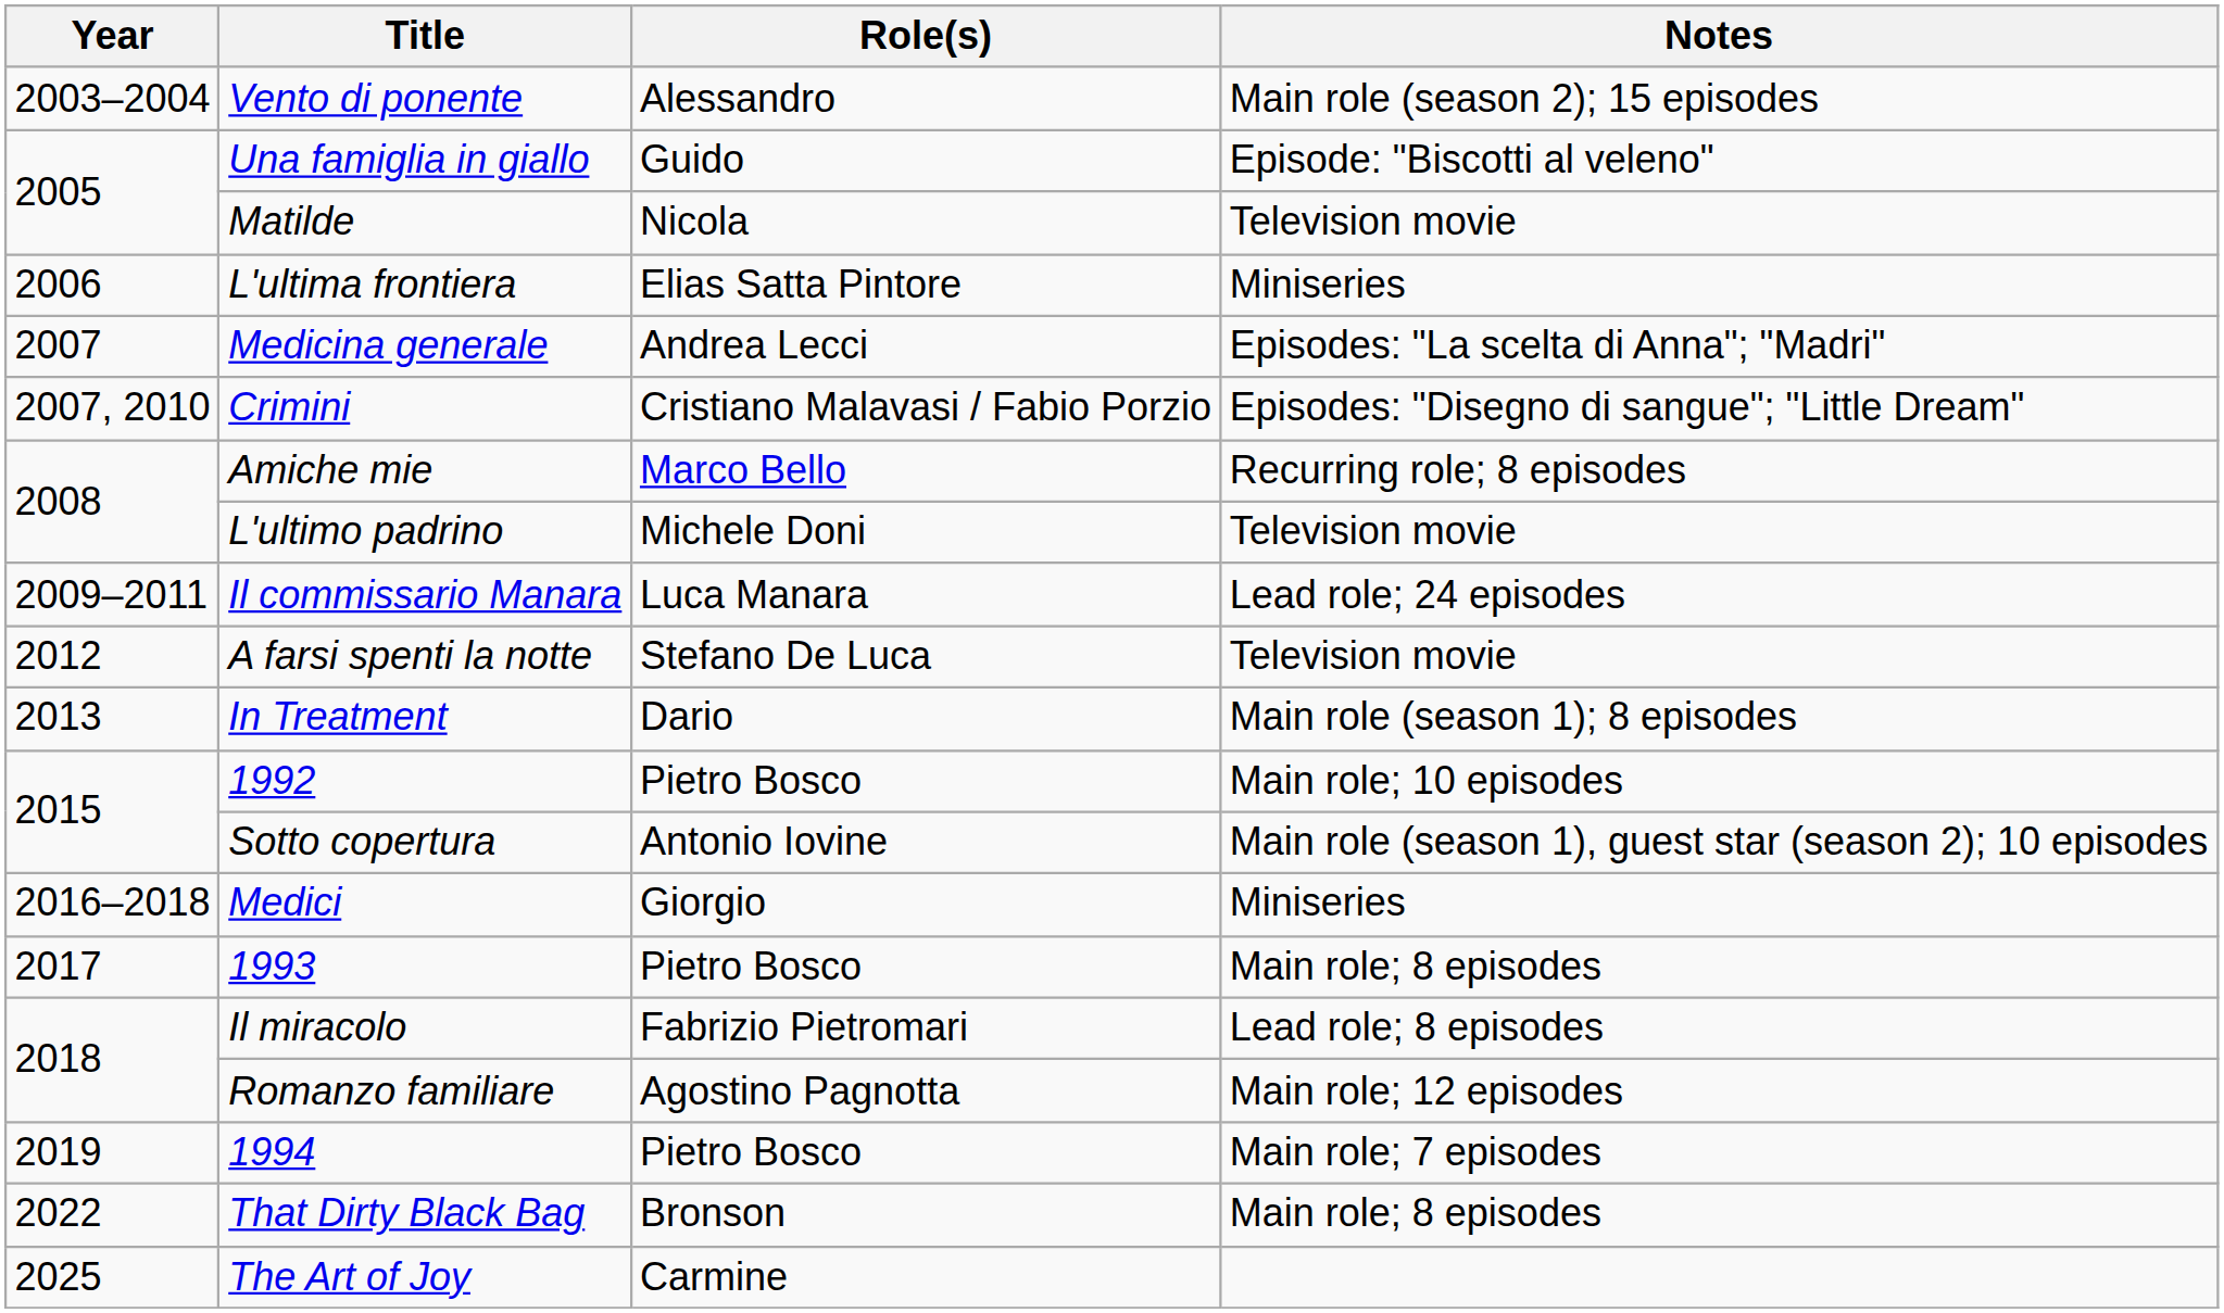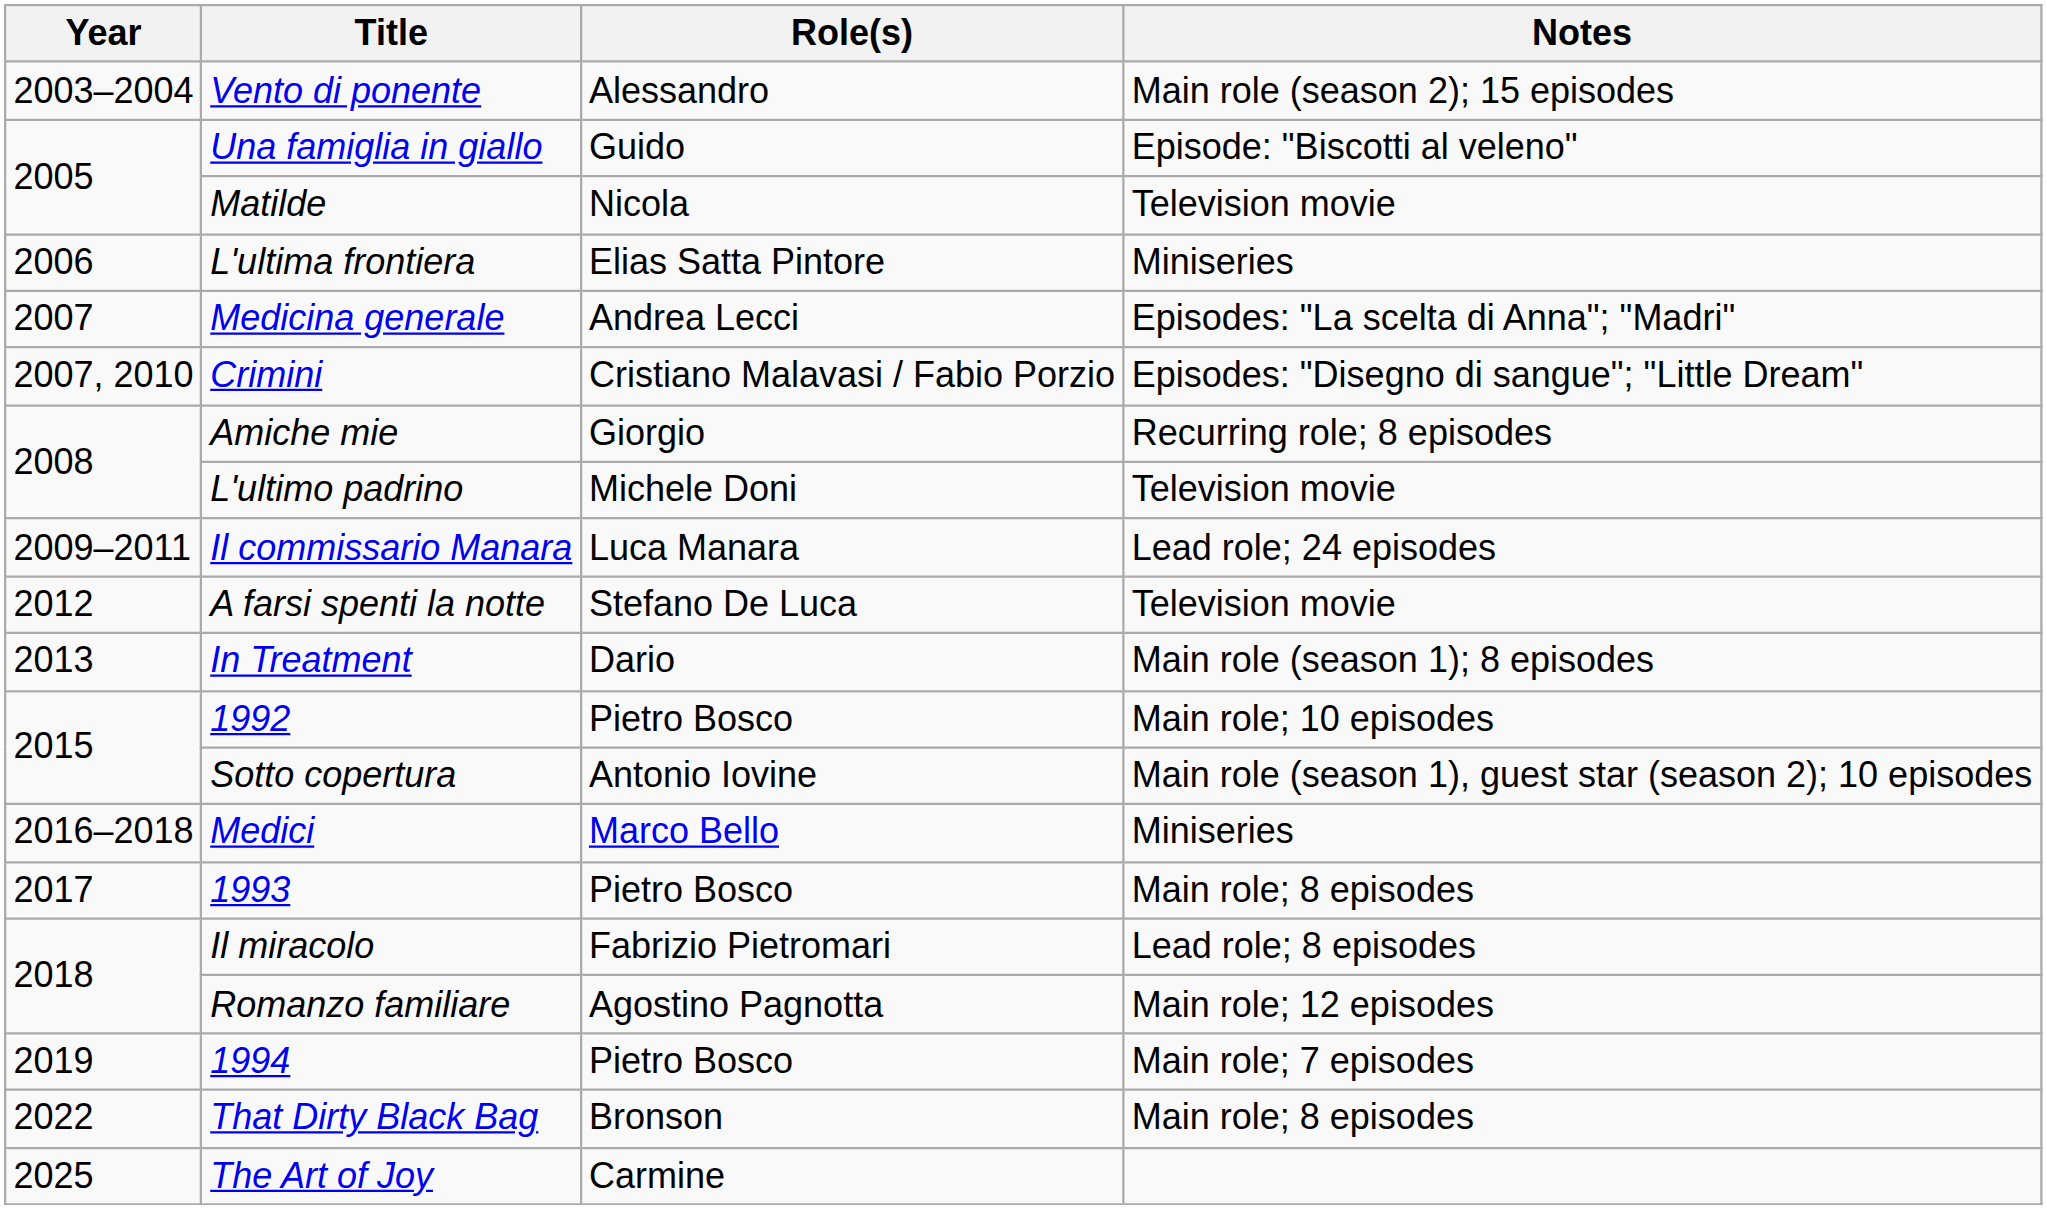Amiche mie | Role(s): Marco Bello -> Giorgio
Medici | Role(s): Giorgio -> Marco Bello
